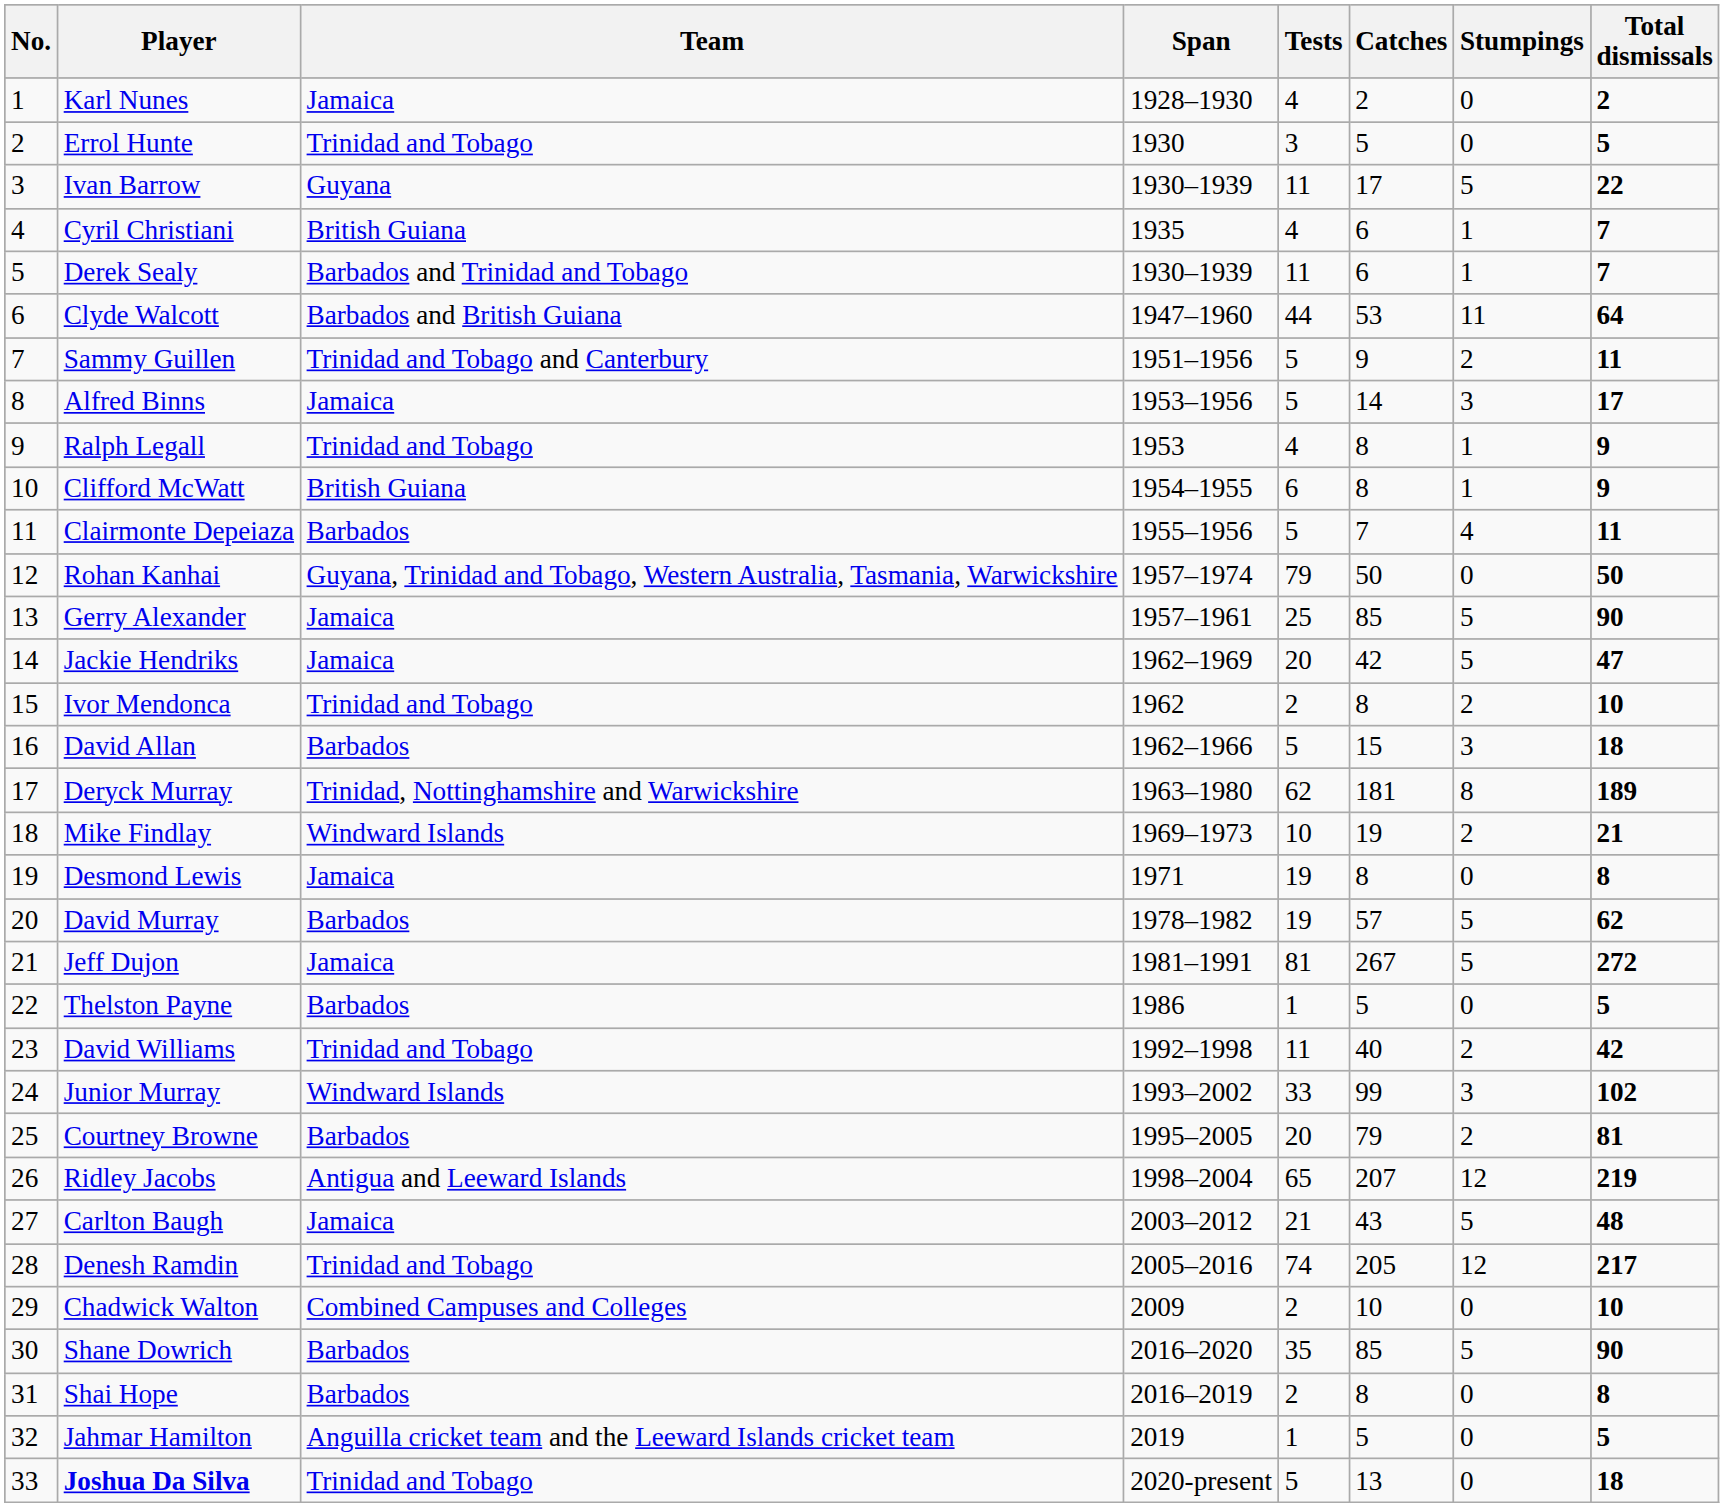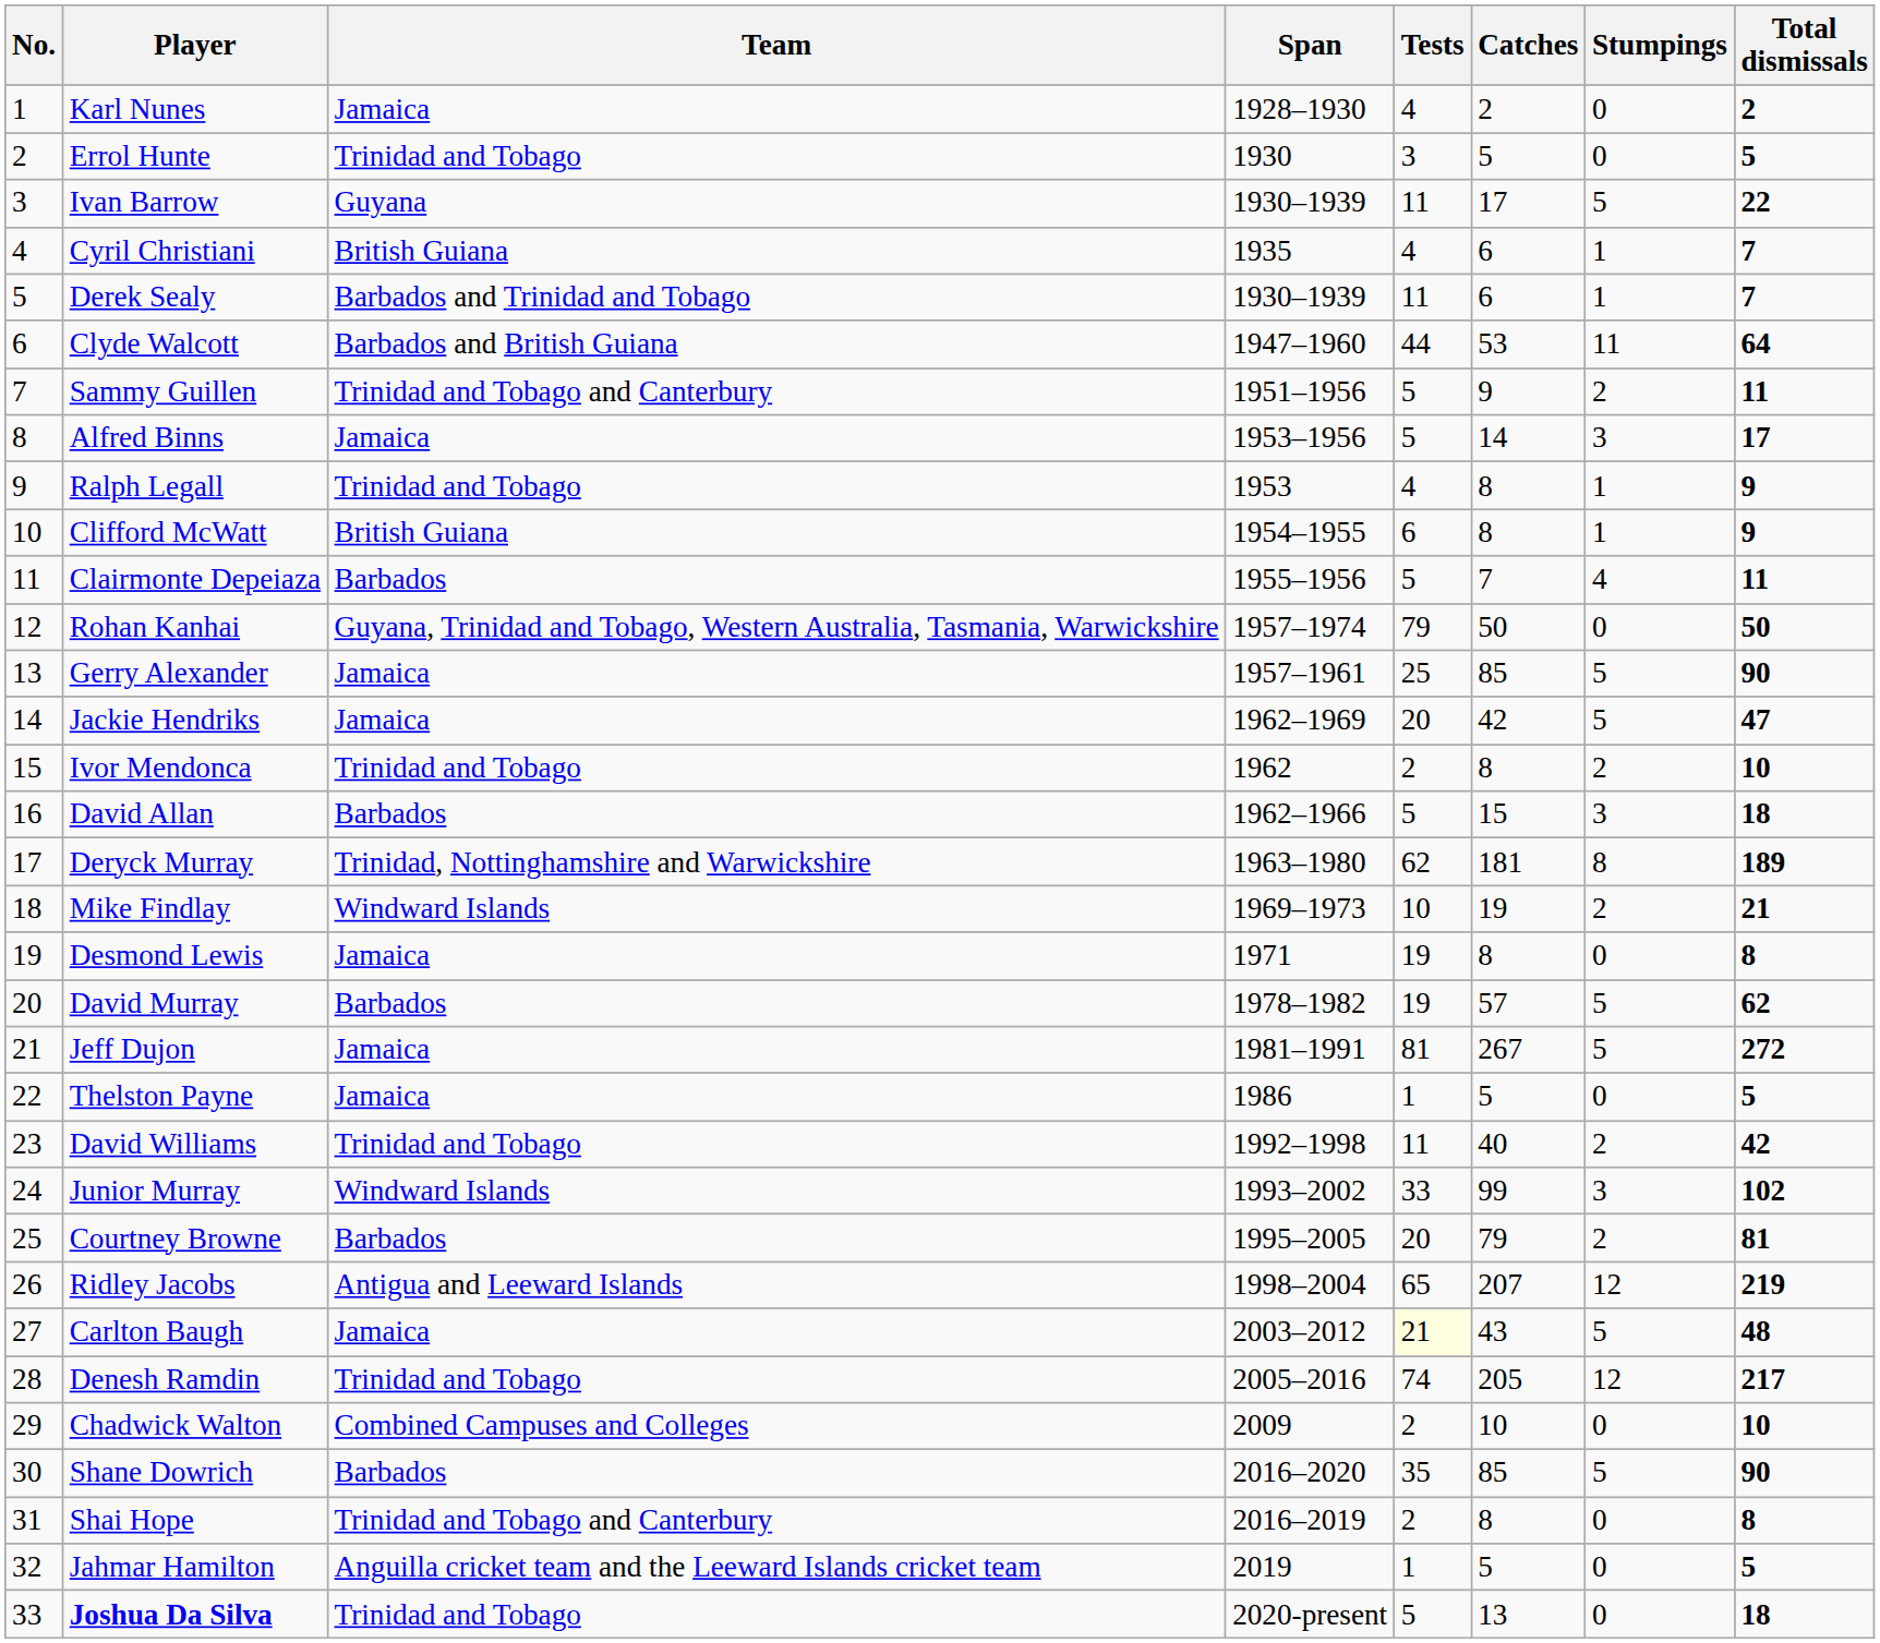Thelston Payne | Team: Barbados -> Jamaica
Carlton Baugh | Tests: no background -> lightyellow background
Shai Hope | Team: Barbados -> Trinidad and Tobago and Canterbury
